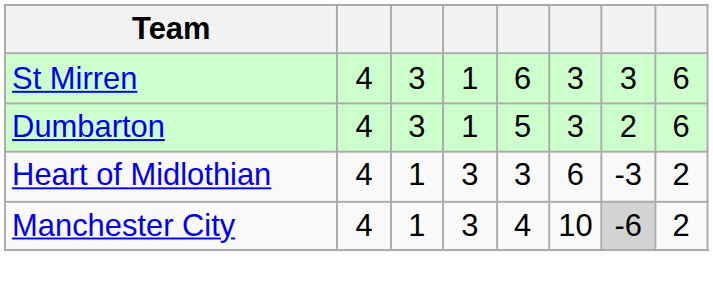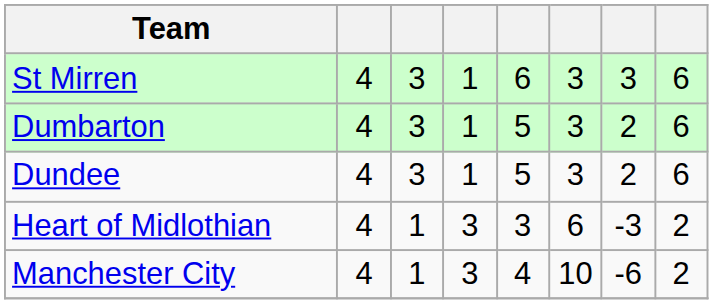+ row: Dundee | 4 | 3 | 1 | 5 | 3 | 2 | 6
Manchester City | column 7: lightgrey background -> no background
